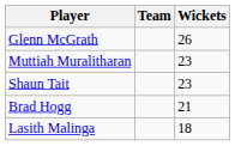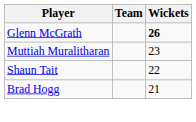Glenn McGrath | Wickets: normal -> bold
Shaun Tait | Wickets: 23 -> 22
- row: Lasith Malinga | 18
